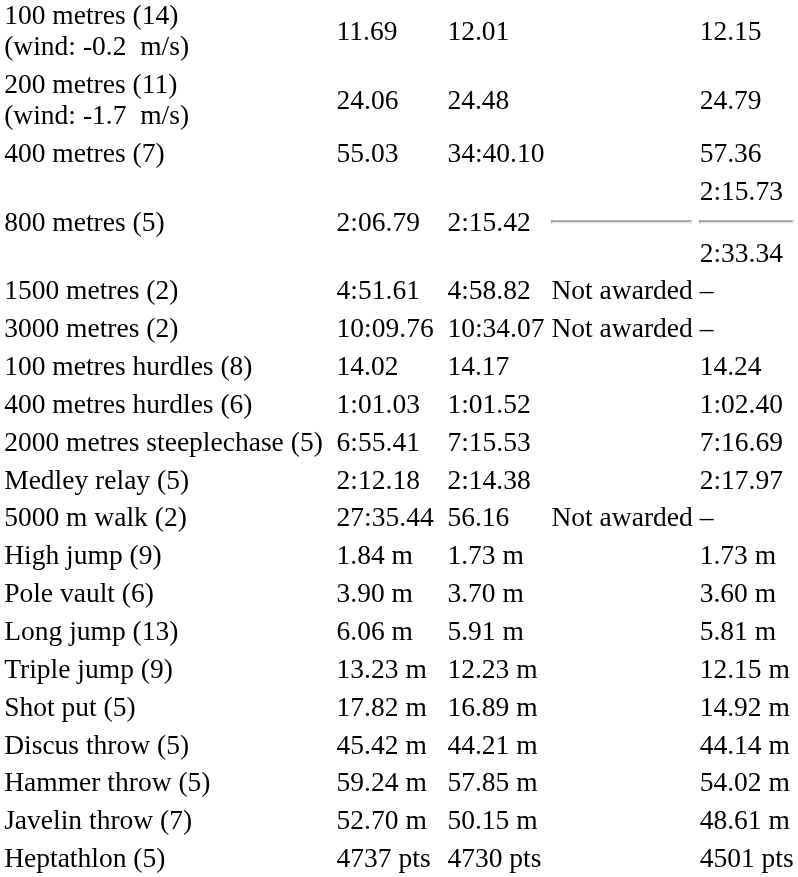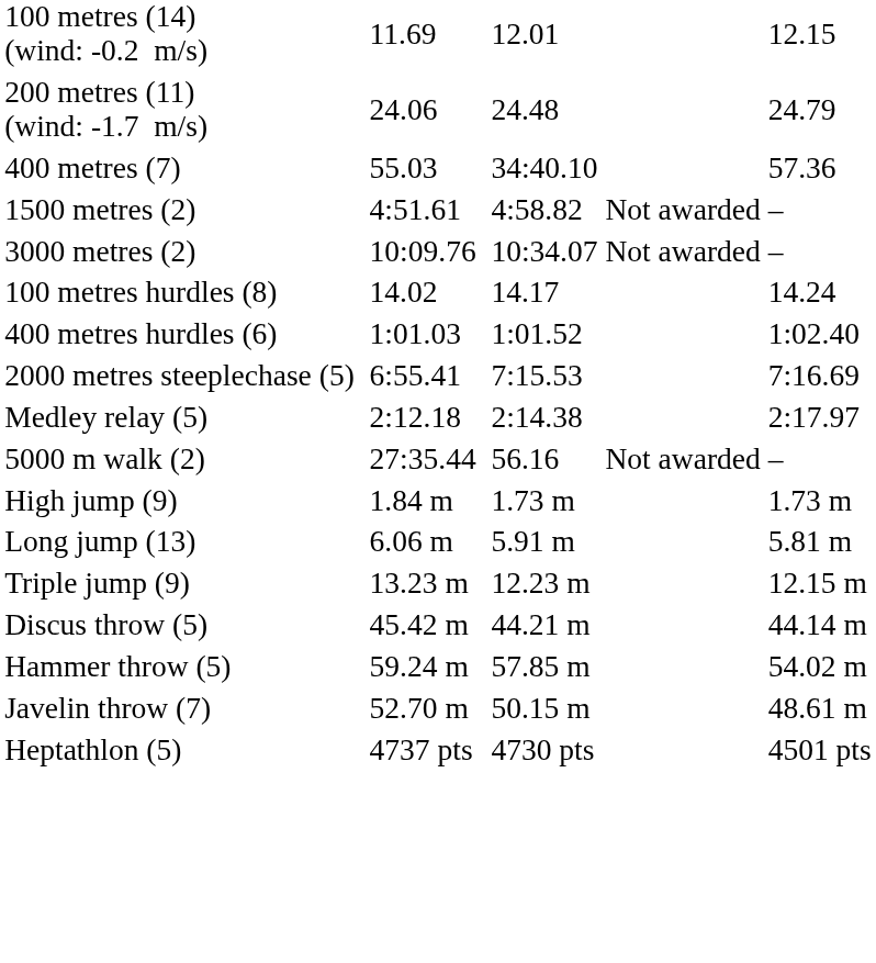- row: 800 metres (5) | 2:06.79 | 2:15.42 | 2:15.73 2:33.34
- row: Pole vault (6) | 3.90 m | 3.70 m | 3.60 m
- row: Shot put (5) | 17.82 m | 16.89 m | 14.92 m
